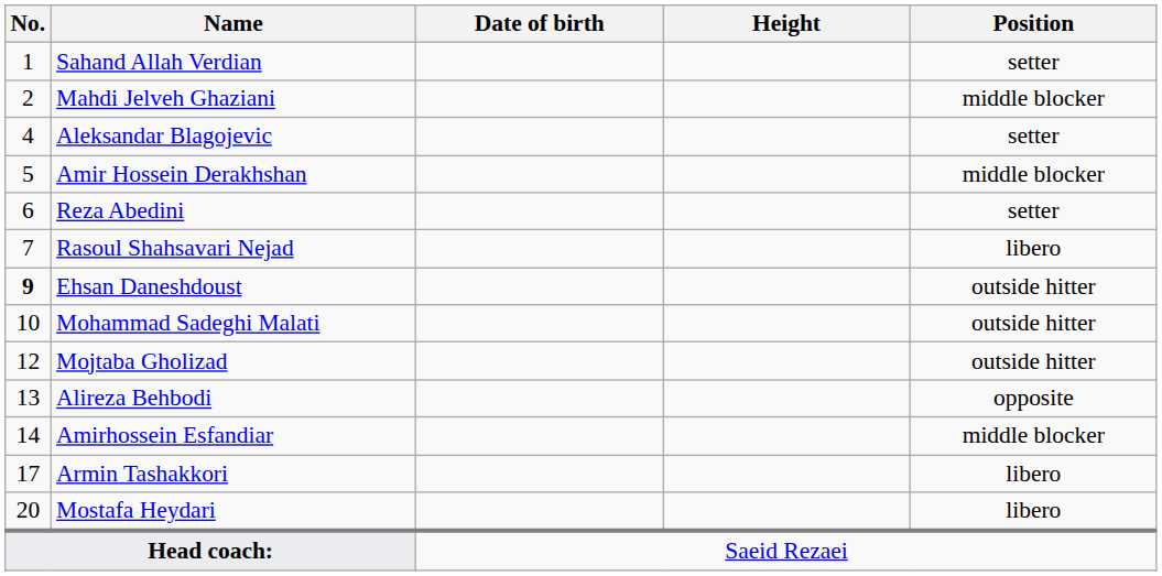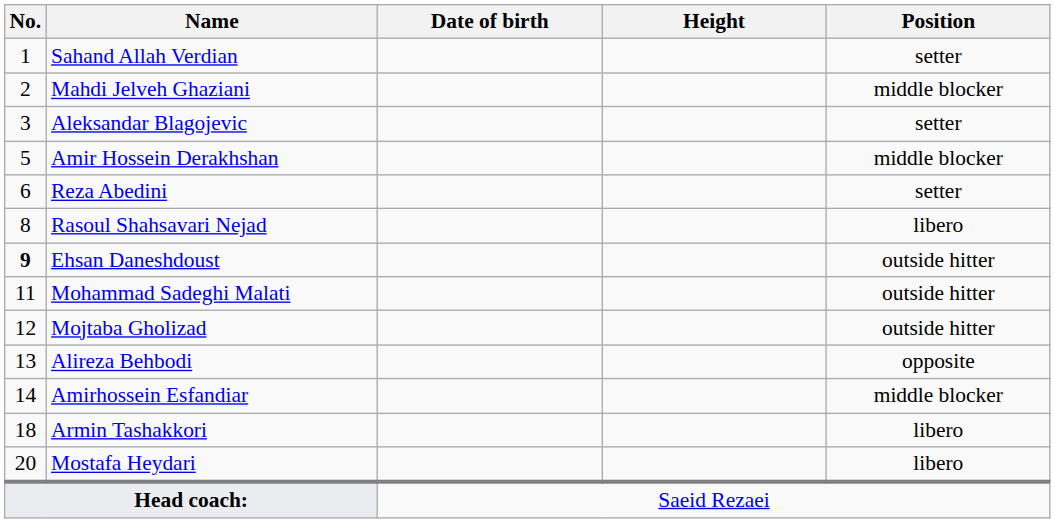Aleksandar Blagojevic | No.: 4 -> 3
Rasoul Shahsavari Nejad | No.: 7 -> 8
Mohammad Sadeghi Malati | No.: 10 -> 11
Armin Tashakkori | No.: 17 -> 18
